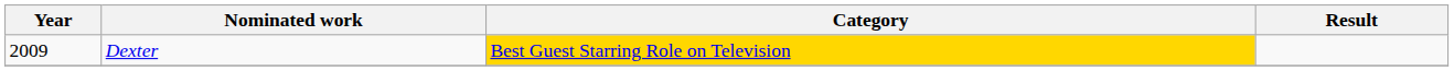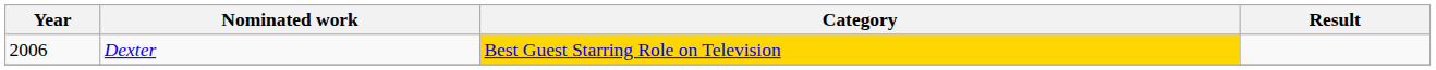Dexter | Year: 2009 -> 2006
